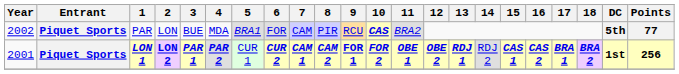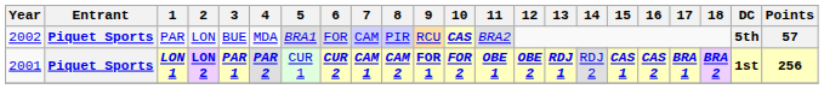PAR | Points: 77 -> 57
